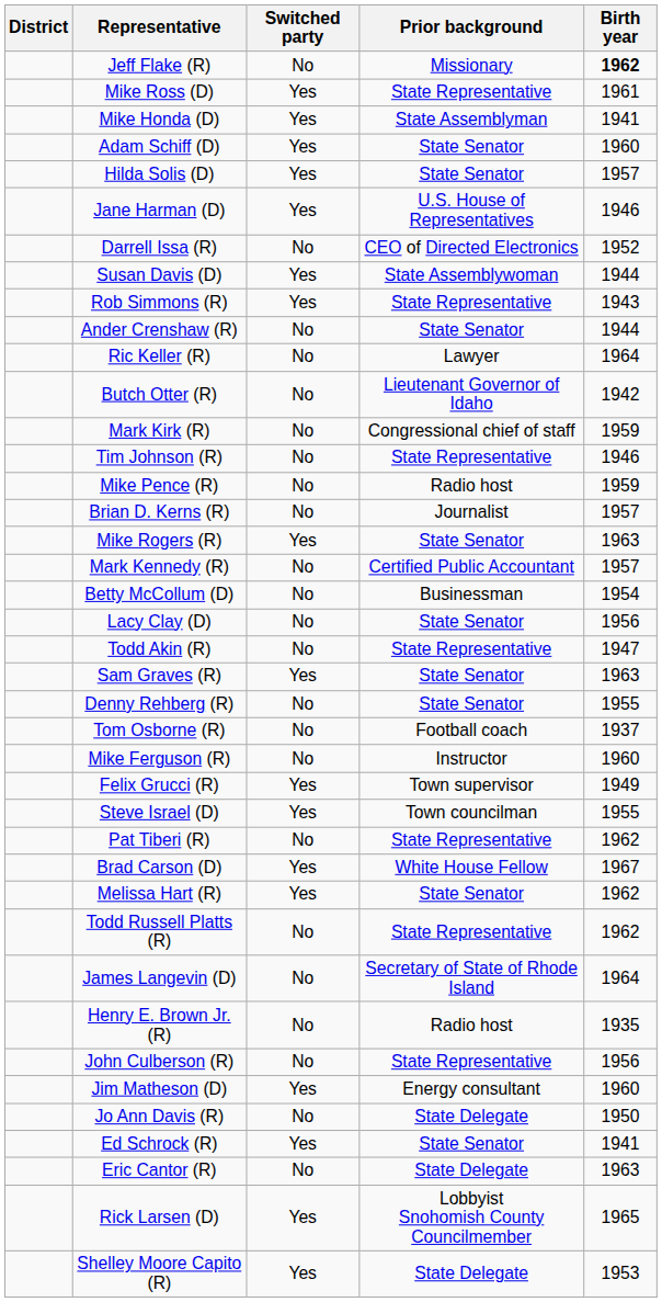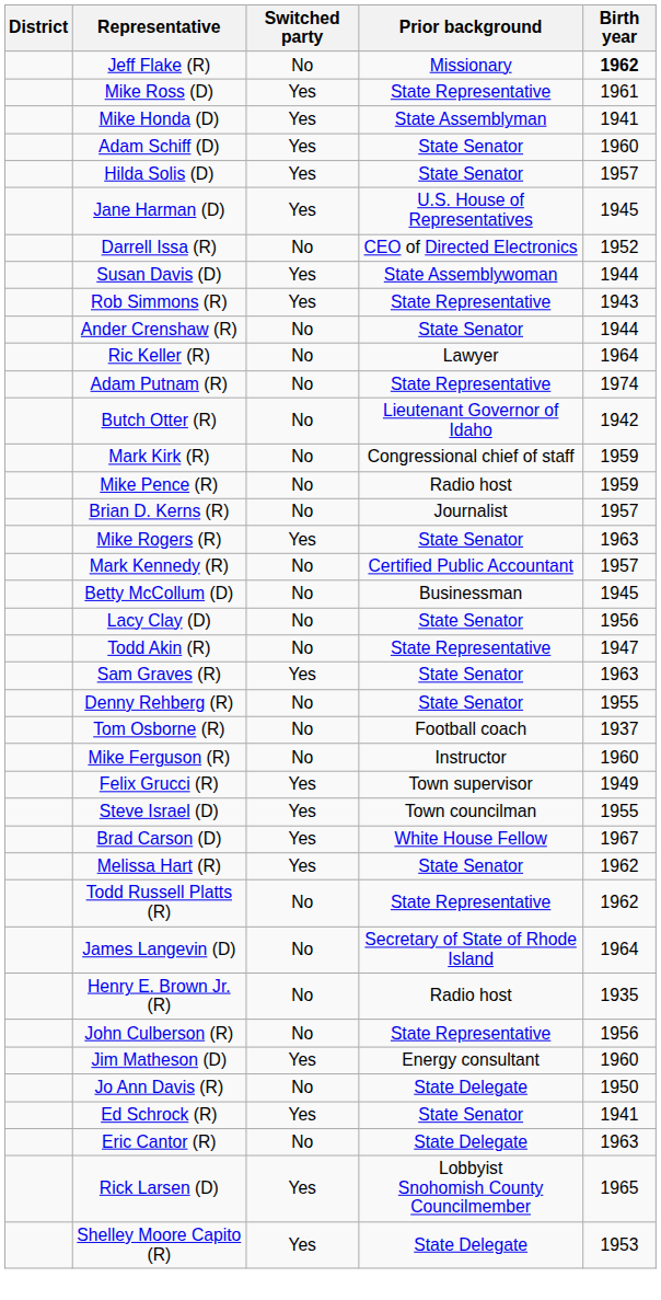Jane Harman (D) | Birth year: 1946 -> 1945
+ row: Adam Putnam (R) | No | State Representative | 1974
- row: Tim Johnson (R) | No | State Representative | 1946
Betty McCollum (D) | Birth year: 1954 -> 1945
- row: Pat Tiberi (R) | No | State Representative | 1962
